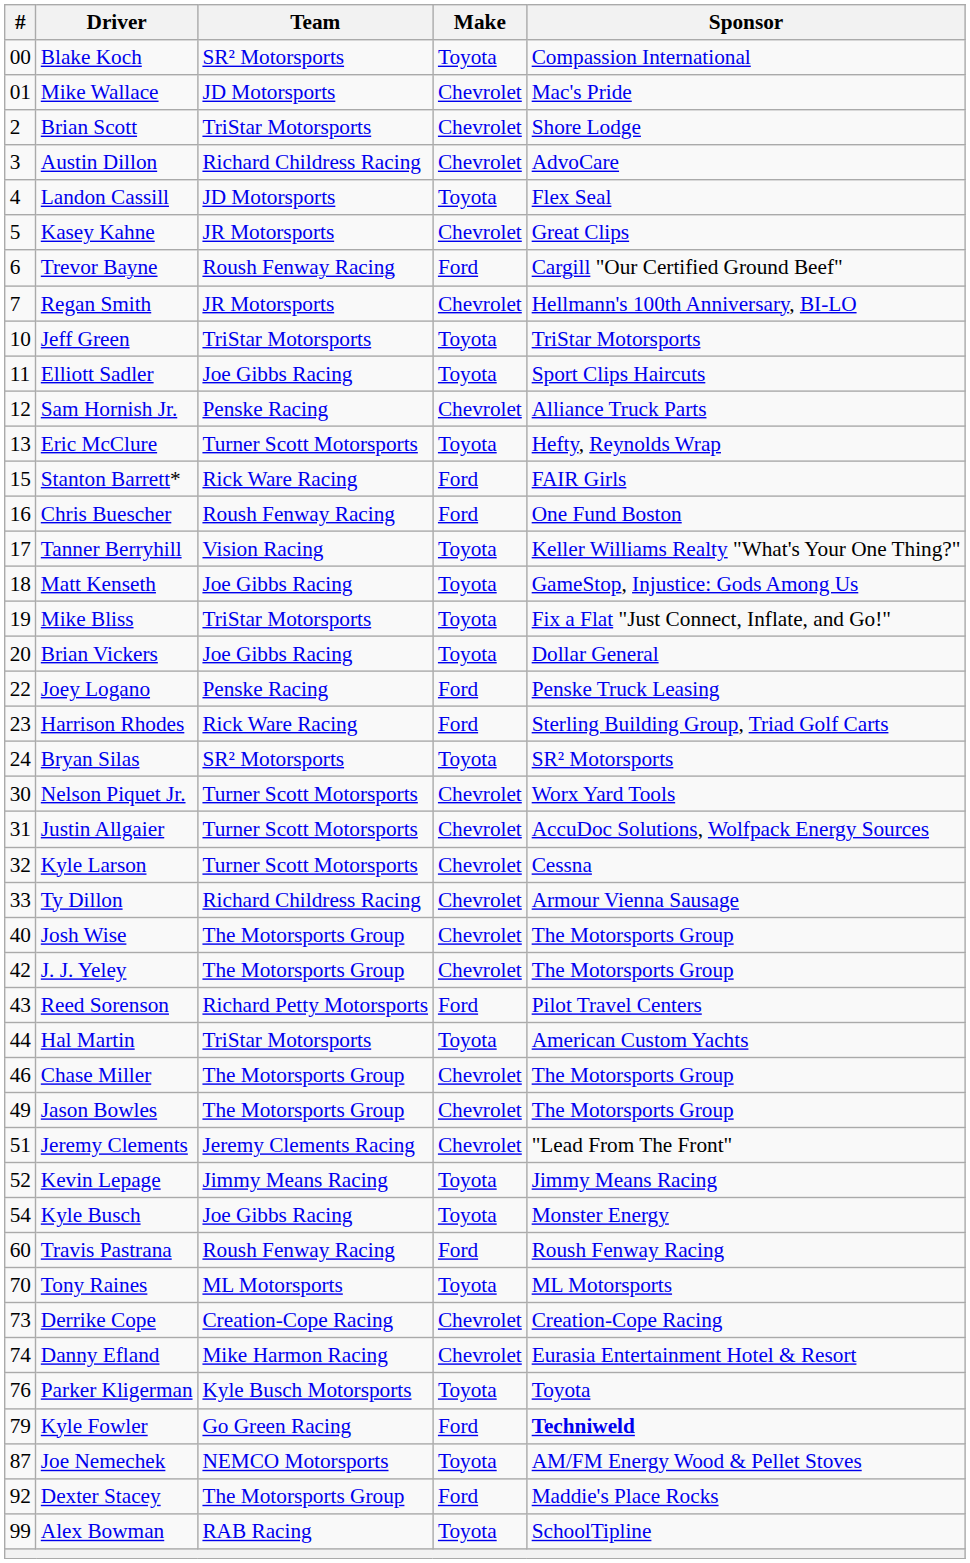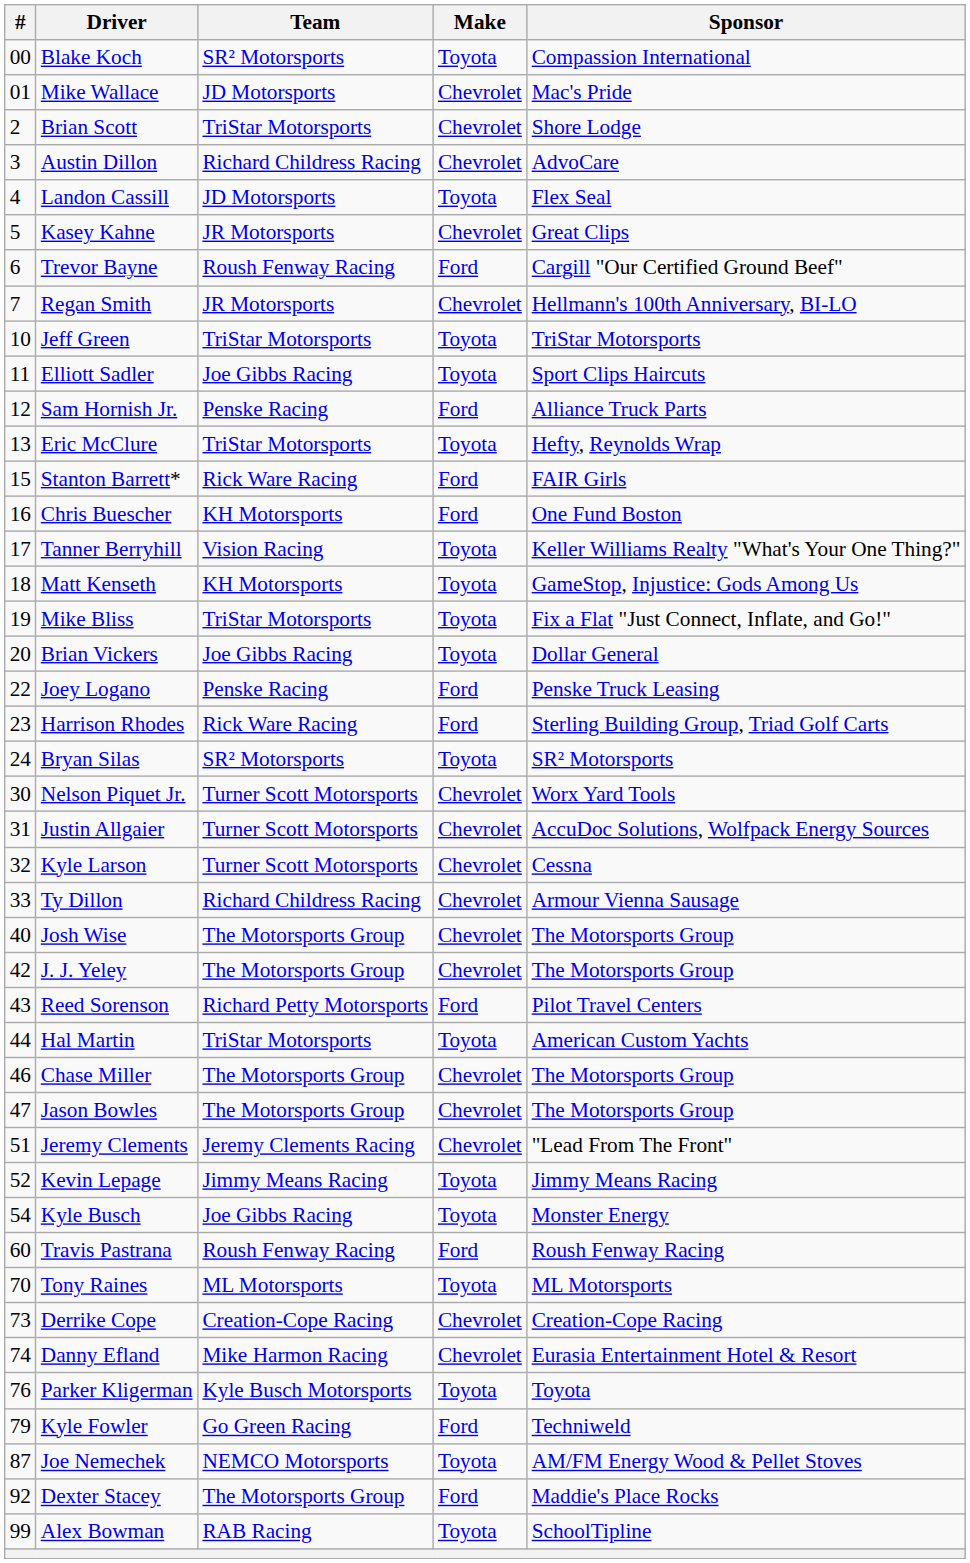Sam Hornish Jr. | Make: Chevrolet -> Ford
Eric McClure | Team: Turner Scott Motorsports -> TriStar Motorsports
Chris Buescher | Team: Roush Fenway Racing -> KH Motorsports
Matt Kenseth | Team: Joe Gibbs Racing -> KH Motorsports
Jason Bowles | #: 49 -> 47
Kyle Fowler | Sponsor: bold -> normal
